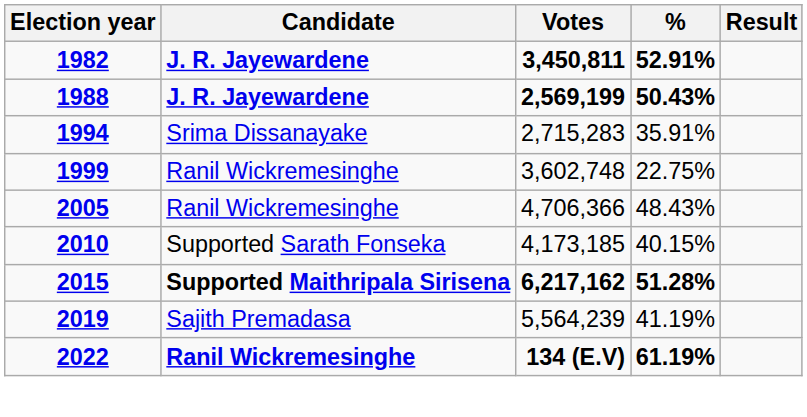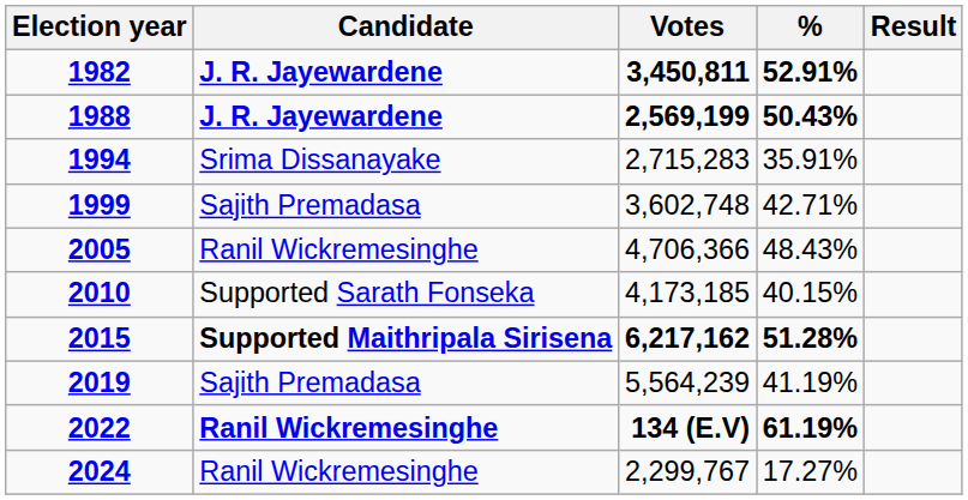1999 | Candidate: Ranil Wickremesinghe -> Sajith Premadasa
1999 | %: 22.75% -> 42.71%
+ row: 2024 | Ranil Wickremesinghe | 2,299,767 | 17.27%
